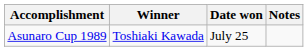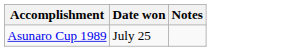- column: Winner | Toshiaki Kawada
